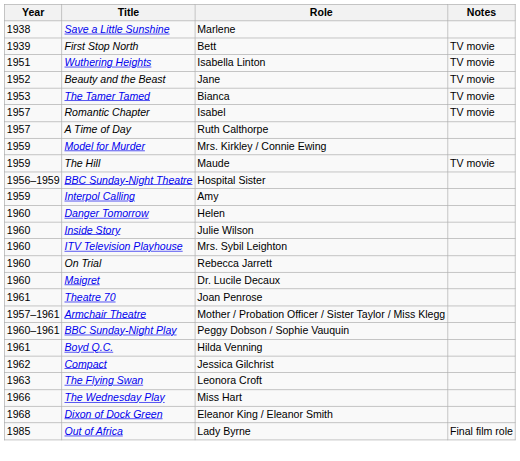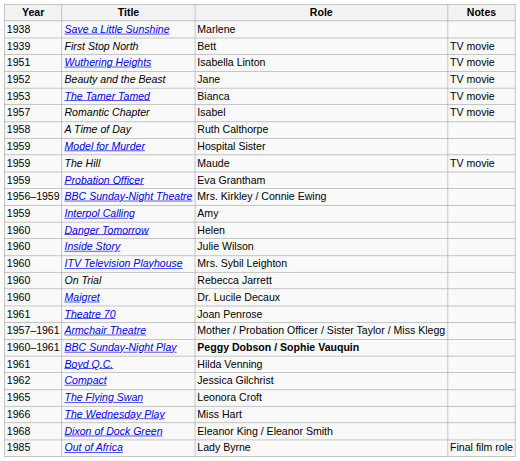A Time of Day | Year: 1957 -> 1958
Model for Murder | Role: Mrs. Kirkley / Connie Ewing -> Hospital Sister
+ row: 1959 | Probation Officer | Eva Grantham
BBC Sunday-Night Theatre | Role: Hospital Sister -> Mrs. Kirkley / Connie Ewing
BBC Sunday-Night Play | Role: normal -> bold
The Flying Swan | Year: 1963 -> 1965
